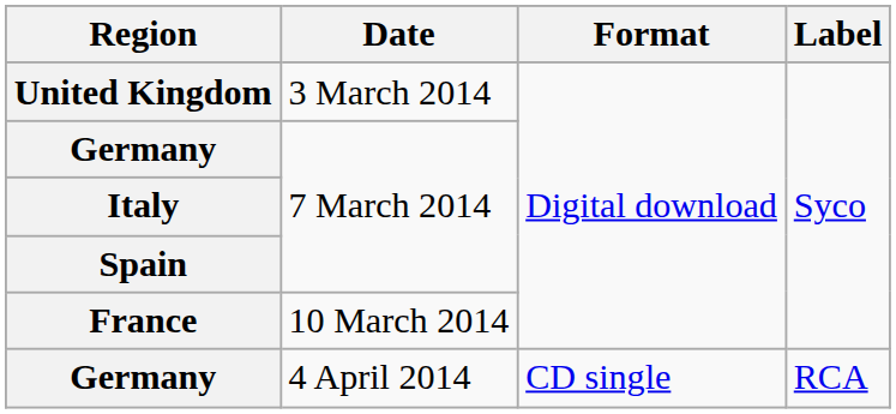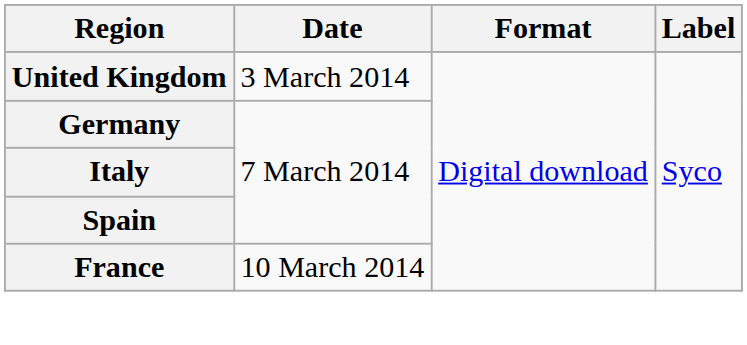- row: Germany | 4 April 2014 | CD single | RCA
